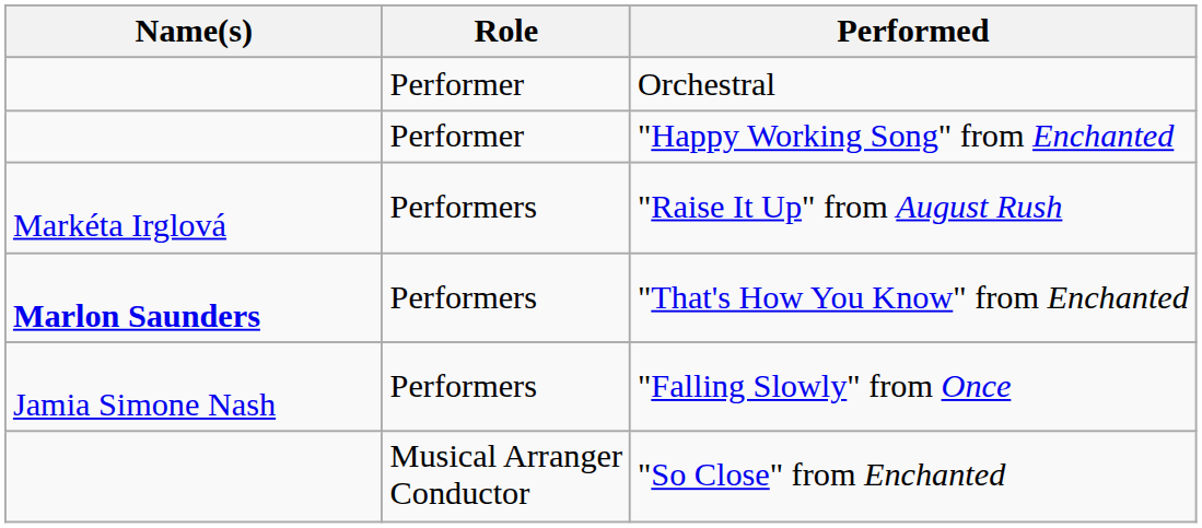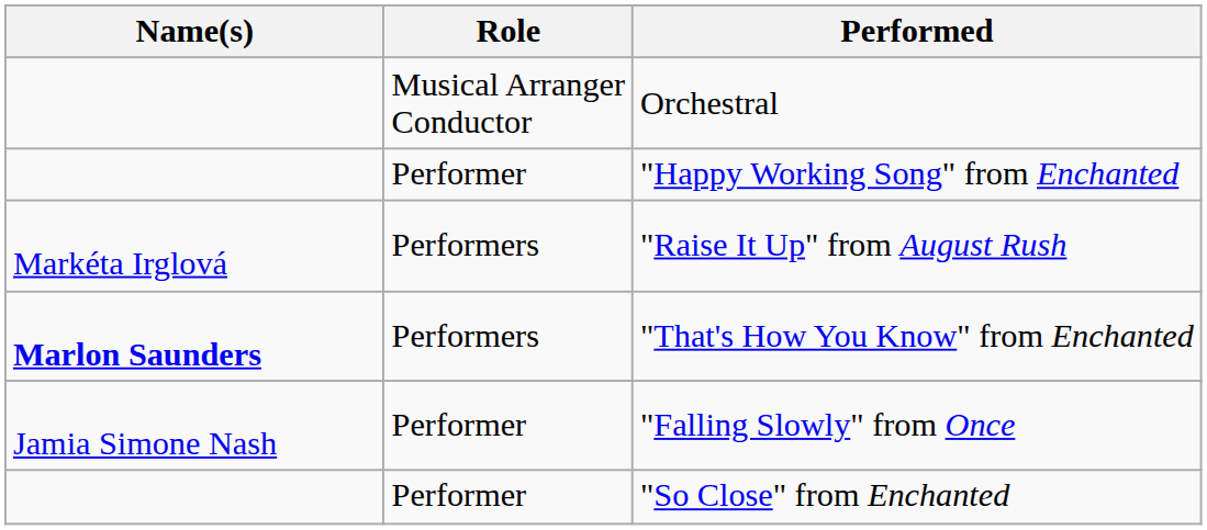Orchestral | Role: Performer -> Musical Arranger Conductor
"Falling Slowly" from Once | Role: Performers -> Performer
"So Close" from Enchanted | Role: Musical Arranger Conductor -> Performer
